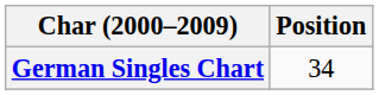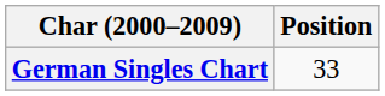German Singles Chart | Position: 34 -> 33
